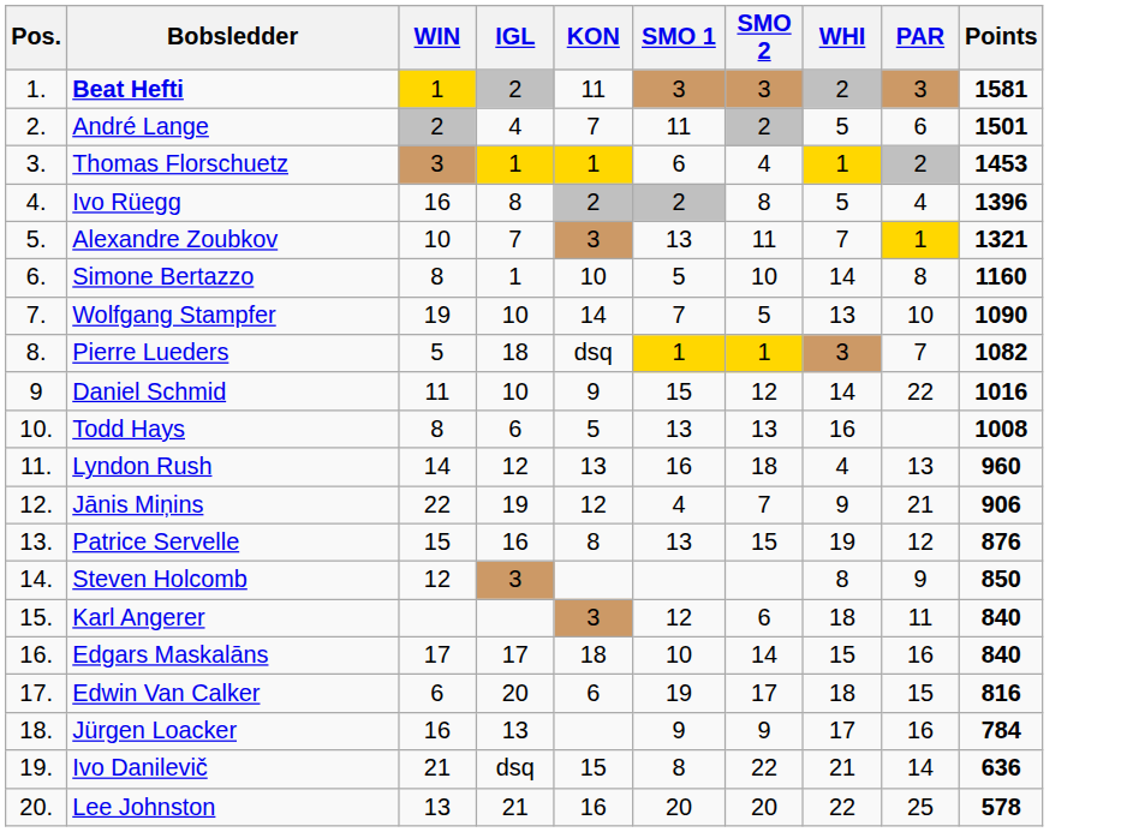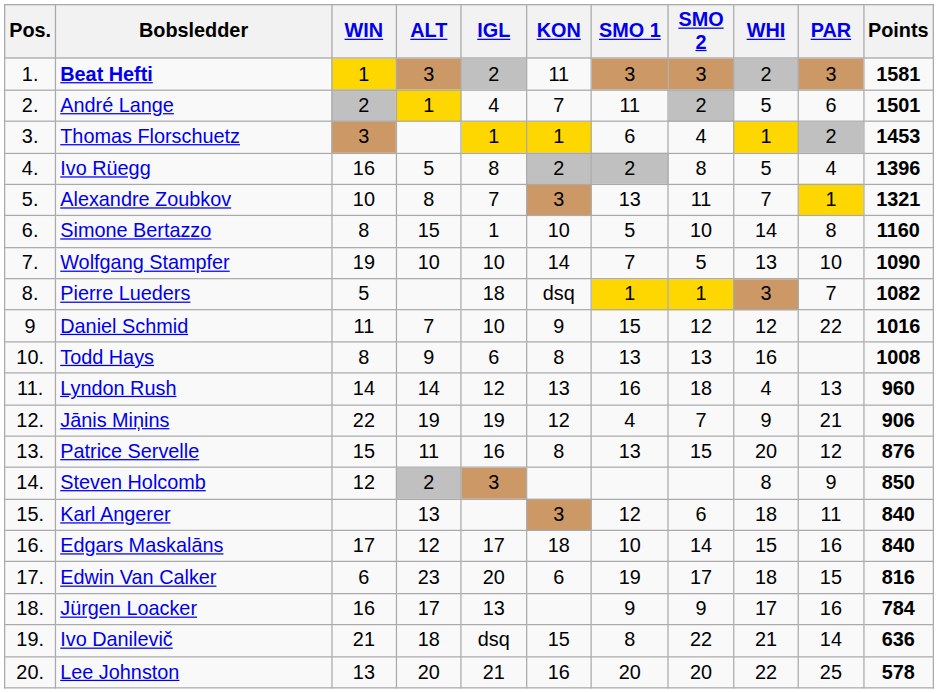+ column: ALT | 3 | 1 | 5 | 8 | 15 | 10 | 7 | 9 | 14 | 19 | 11 | 2 | 13 | 12 | 23 | 17 | 18 | 20
Daniel Schmid | WHI: 14 -> 12
Todd Hays | KON: 5 -> 8
Patrice Servelle | WHI: 19 -> 20
